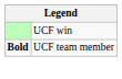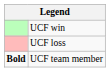+ row: UCF loss
